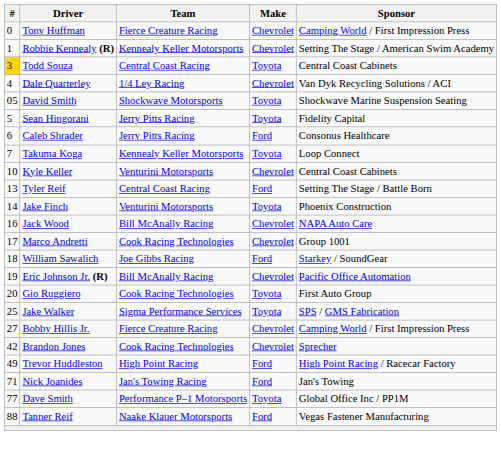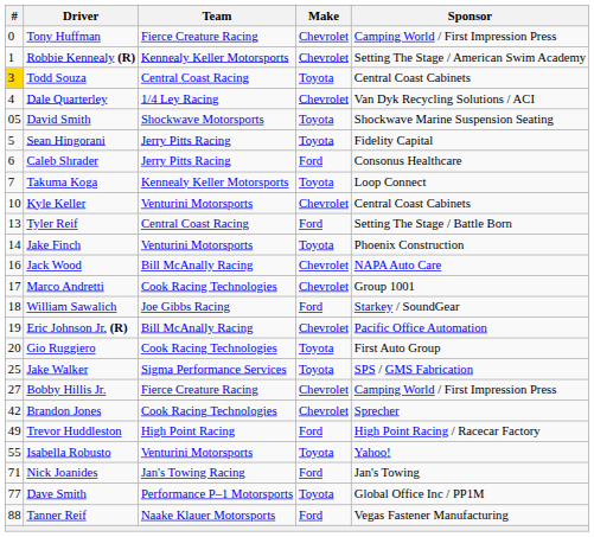+ row: 55 | Isabella Robusto | Venturini Motorsports | Toyota | Yahoo!
